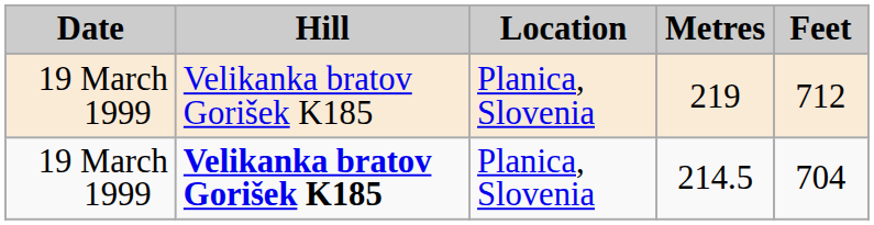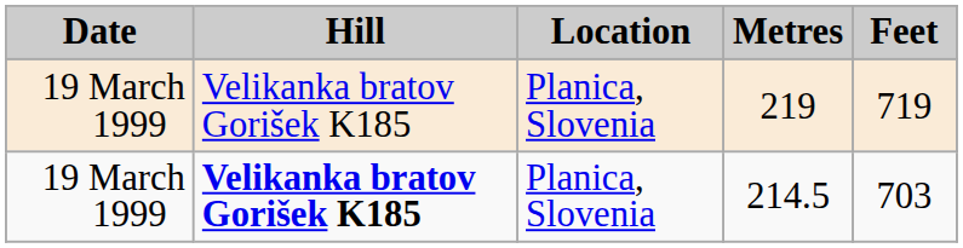219 | Feet: 712 -> 719
214.5 | Feet: 704 -> 703
